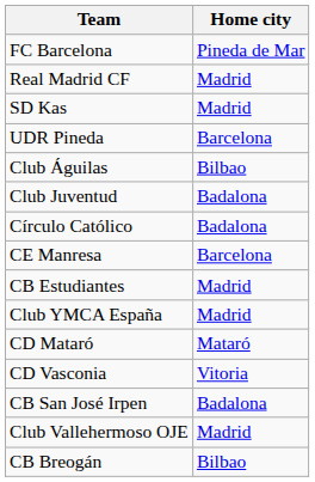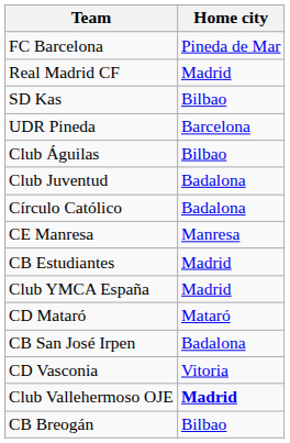SD Kas | Home city: Madrid -> Bilbao
CE Manresa | Home city: Barcelona -> Manresa
rows swapped: CD Vasconia <-> CB San José Irpen
Club Vallehermoso OJE | Home city: normal -> bold
